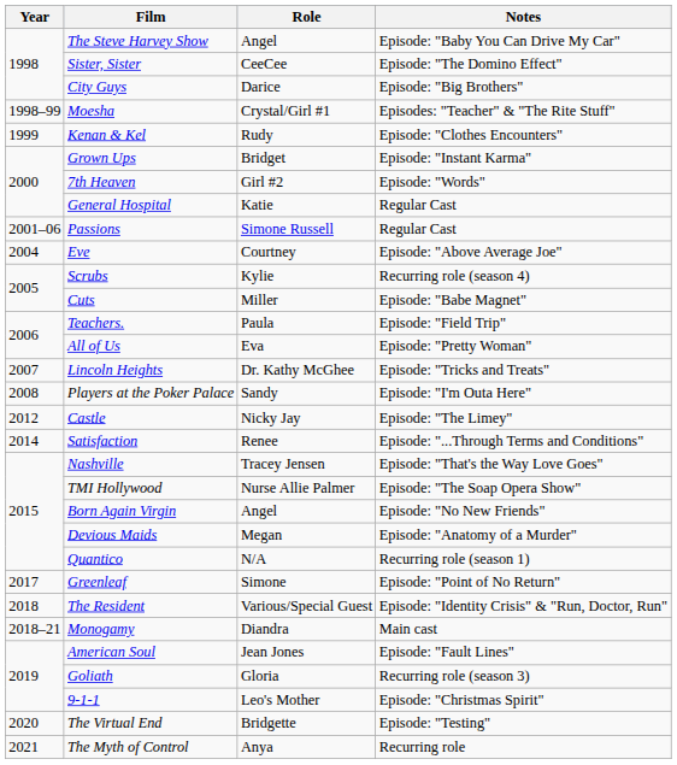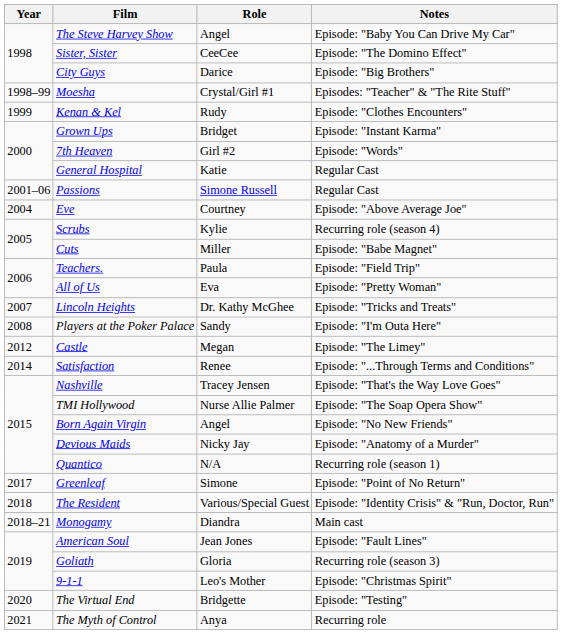Castle | Role: Nicky Jay -> Megan
Devious Maids | Role: Megan -> Nicky Jay
